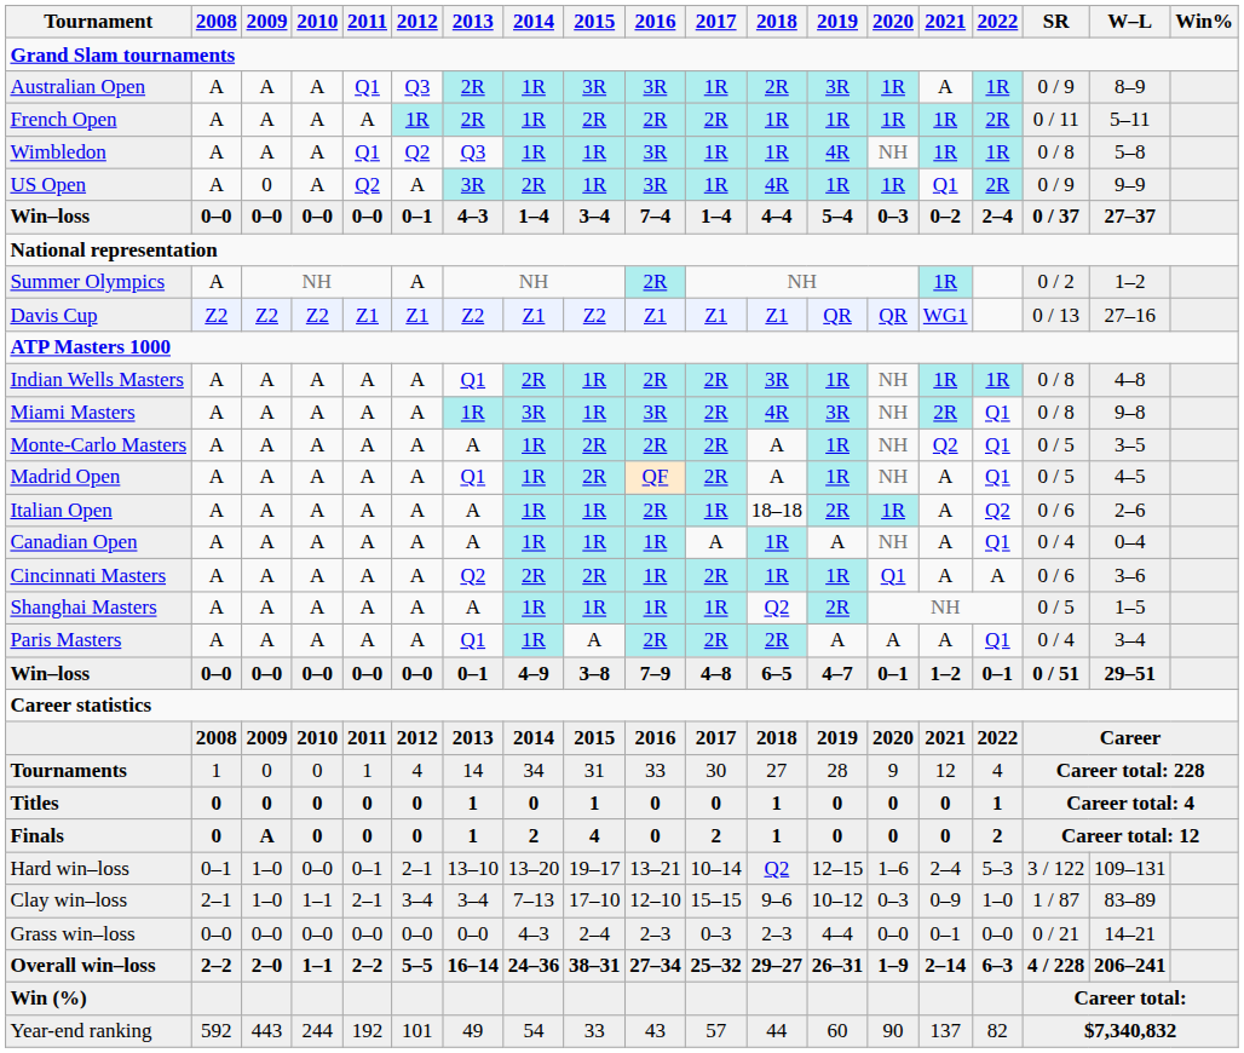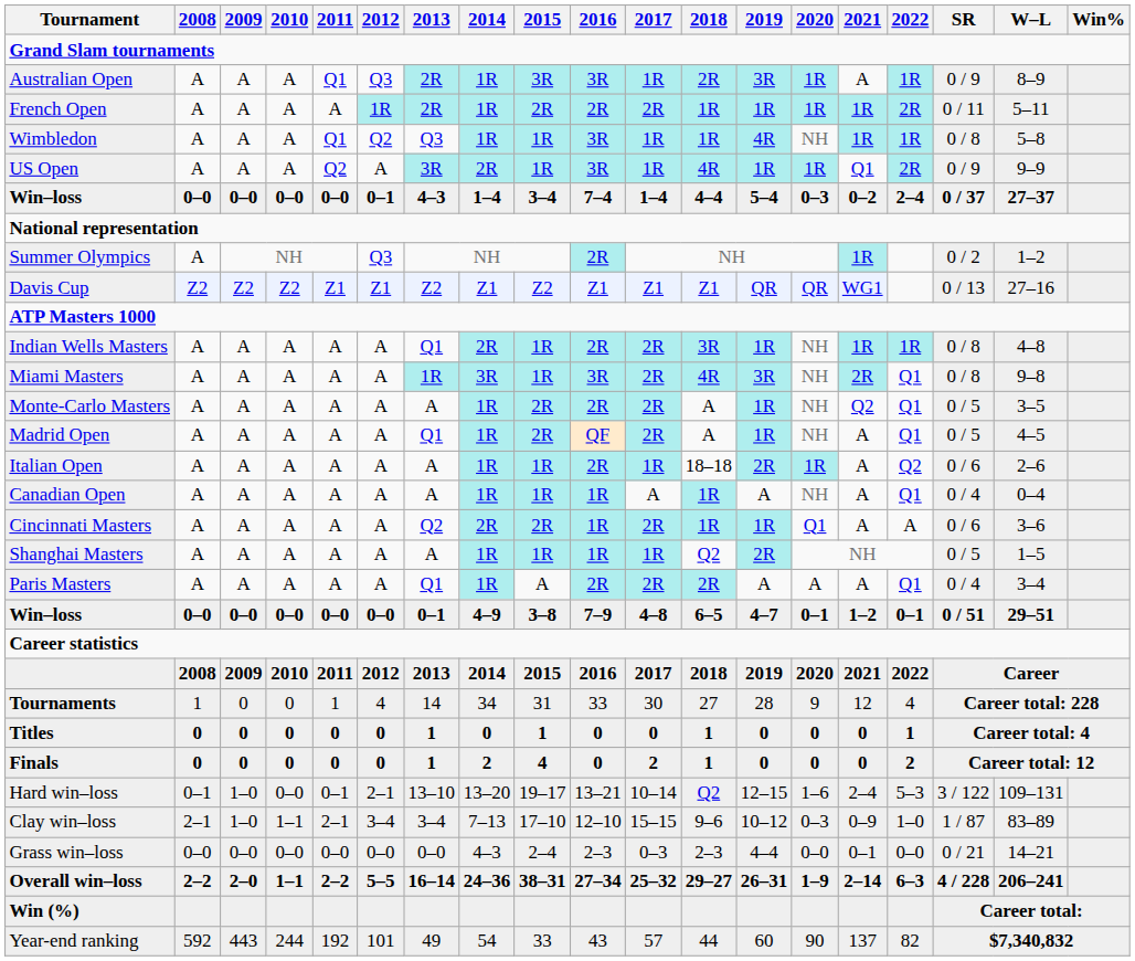US Open | 2009: 0 -> A
Summer Olympics | 2012: A -> Q3
Finals | 2009: A -> 0
